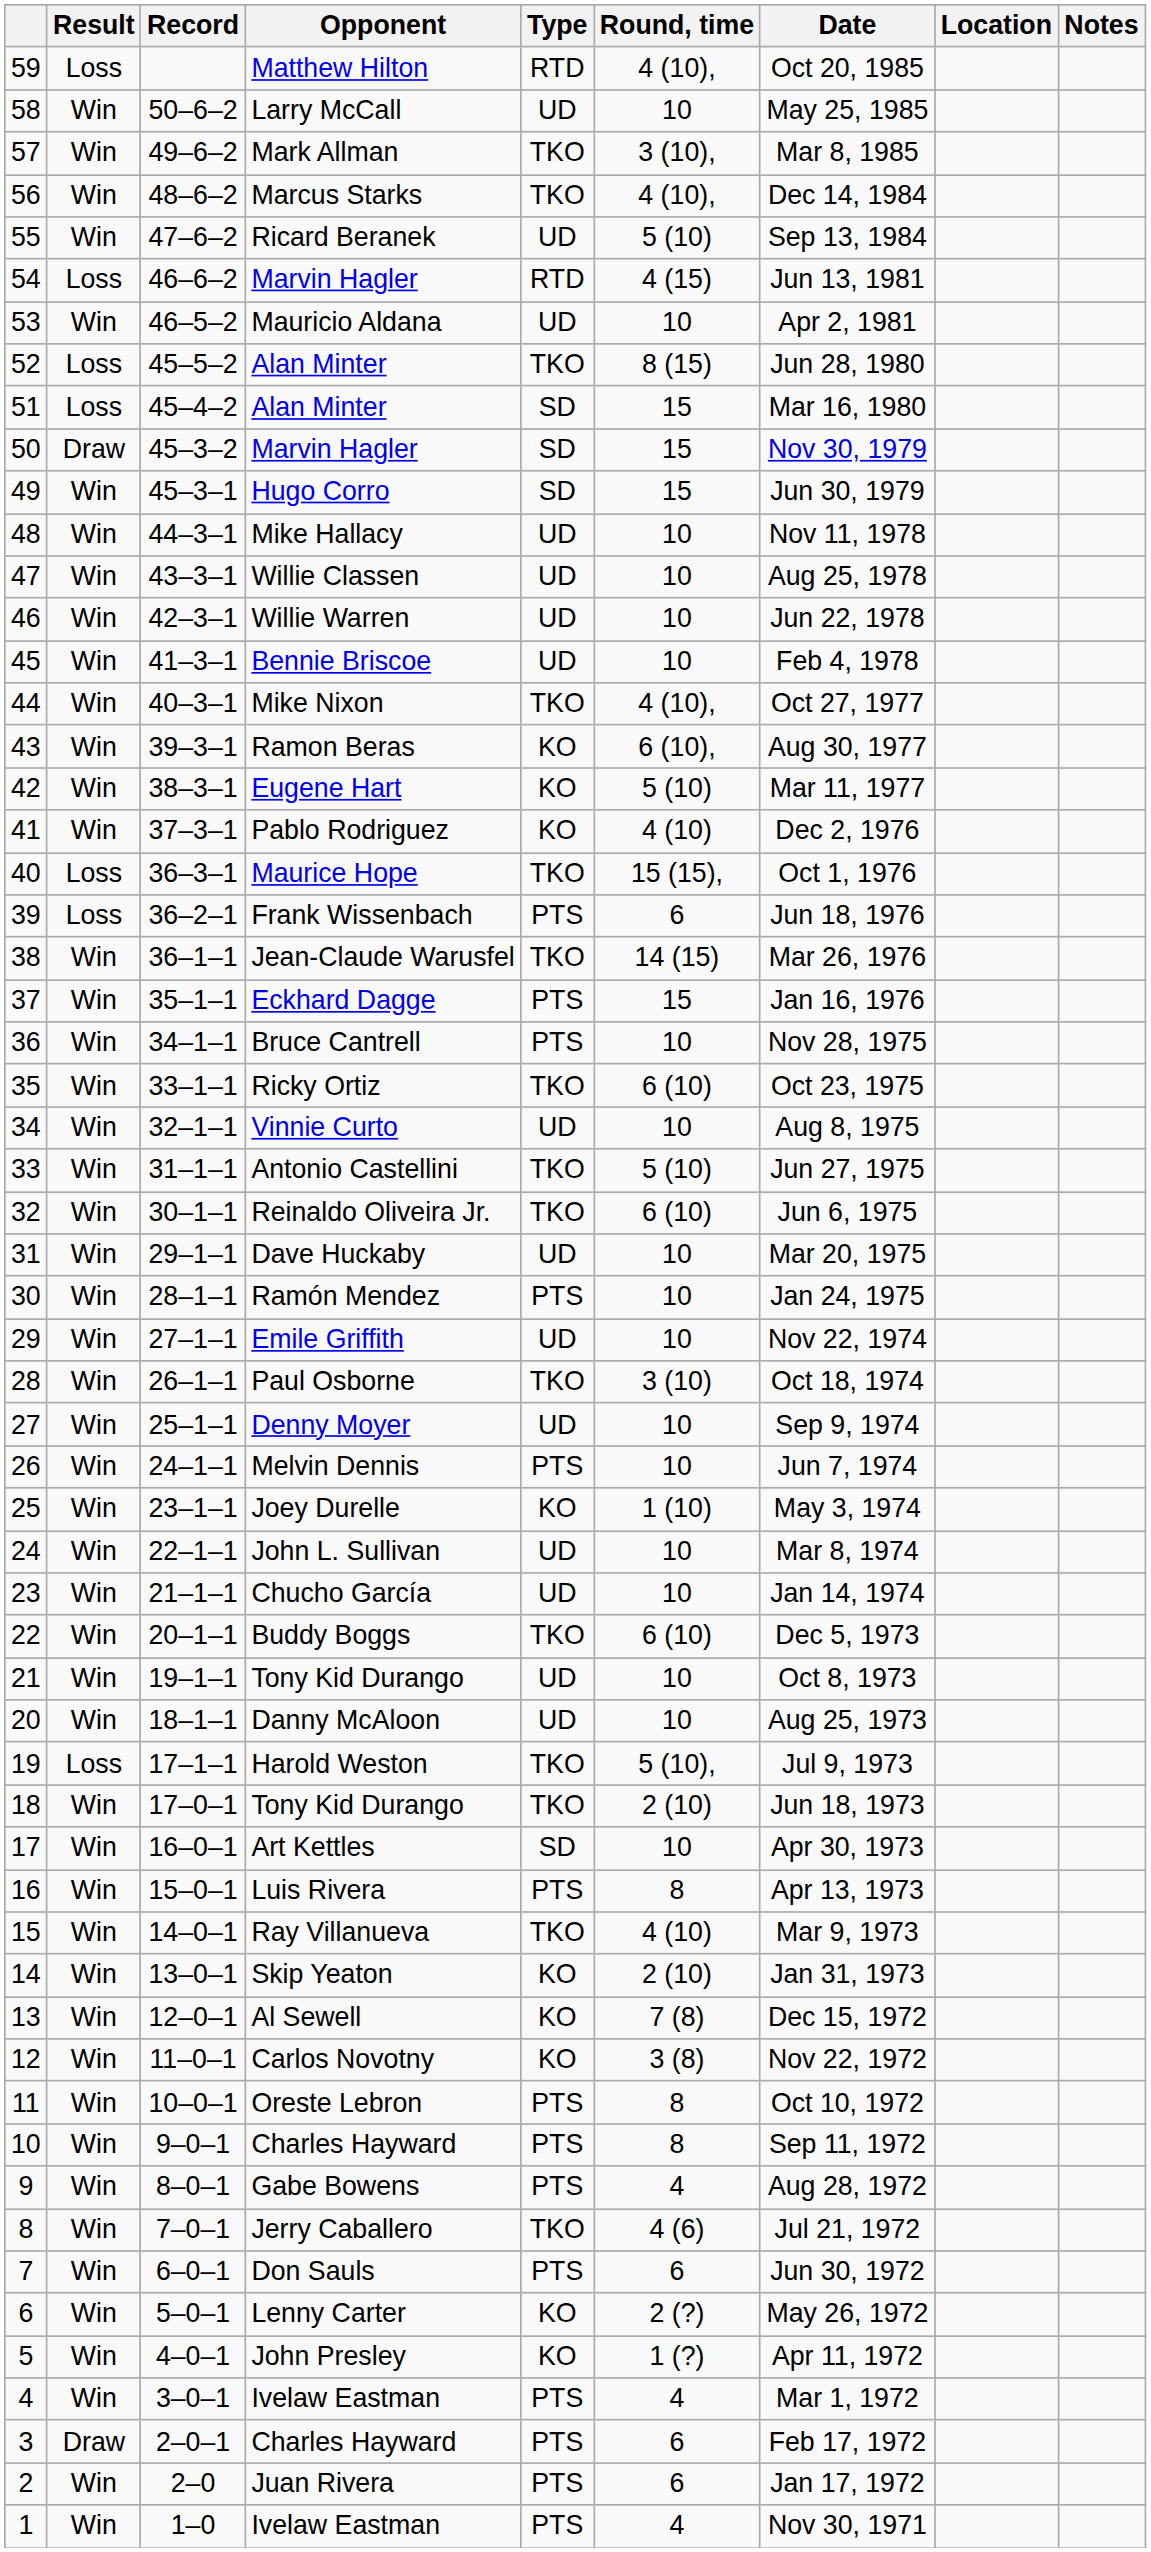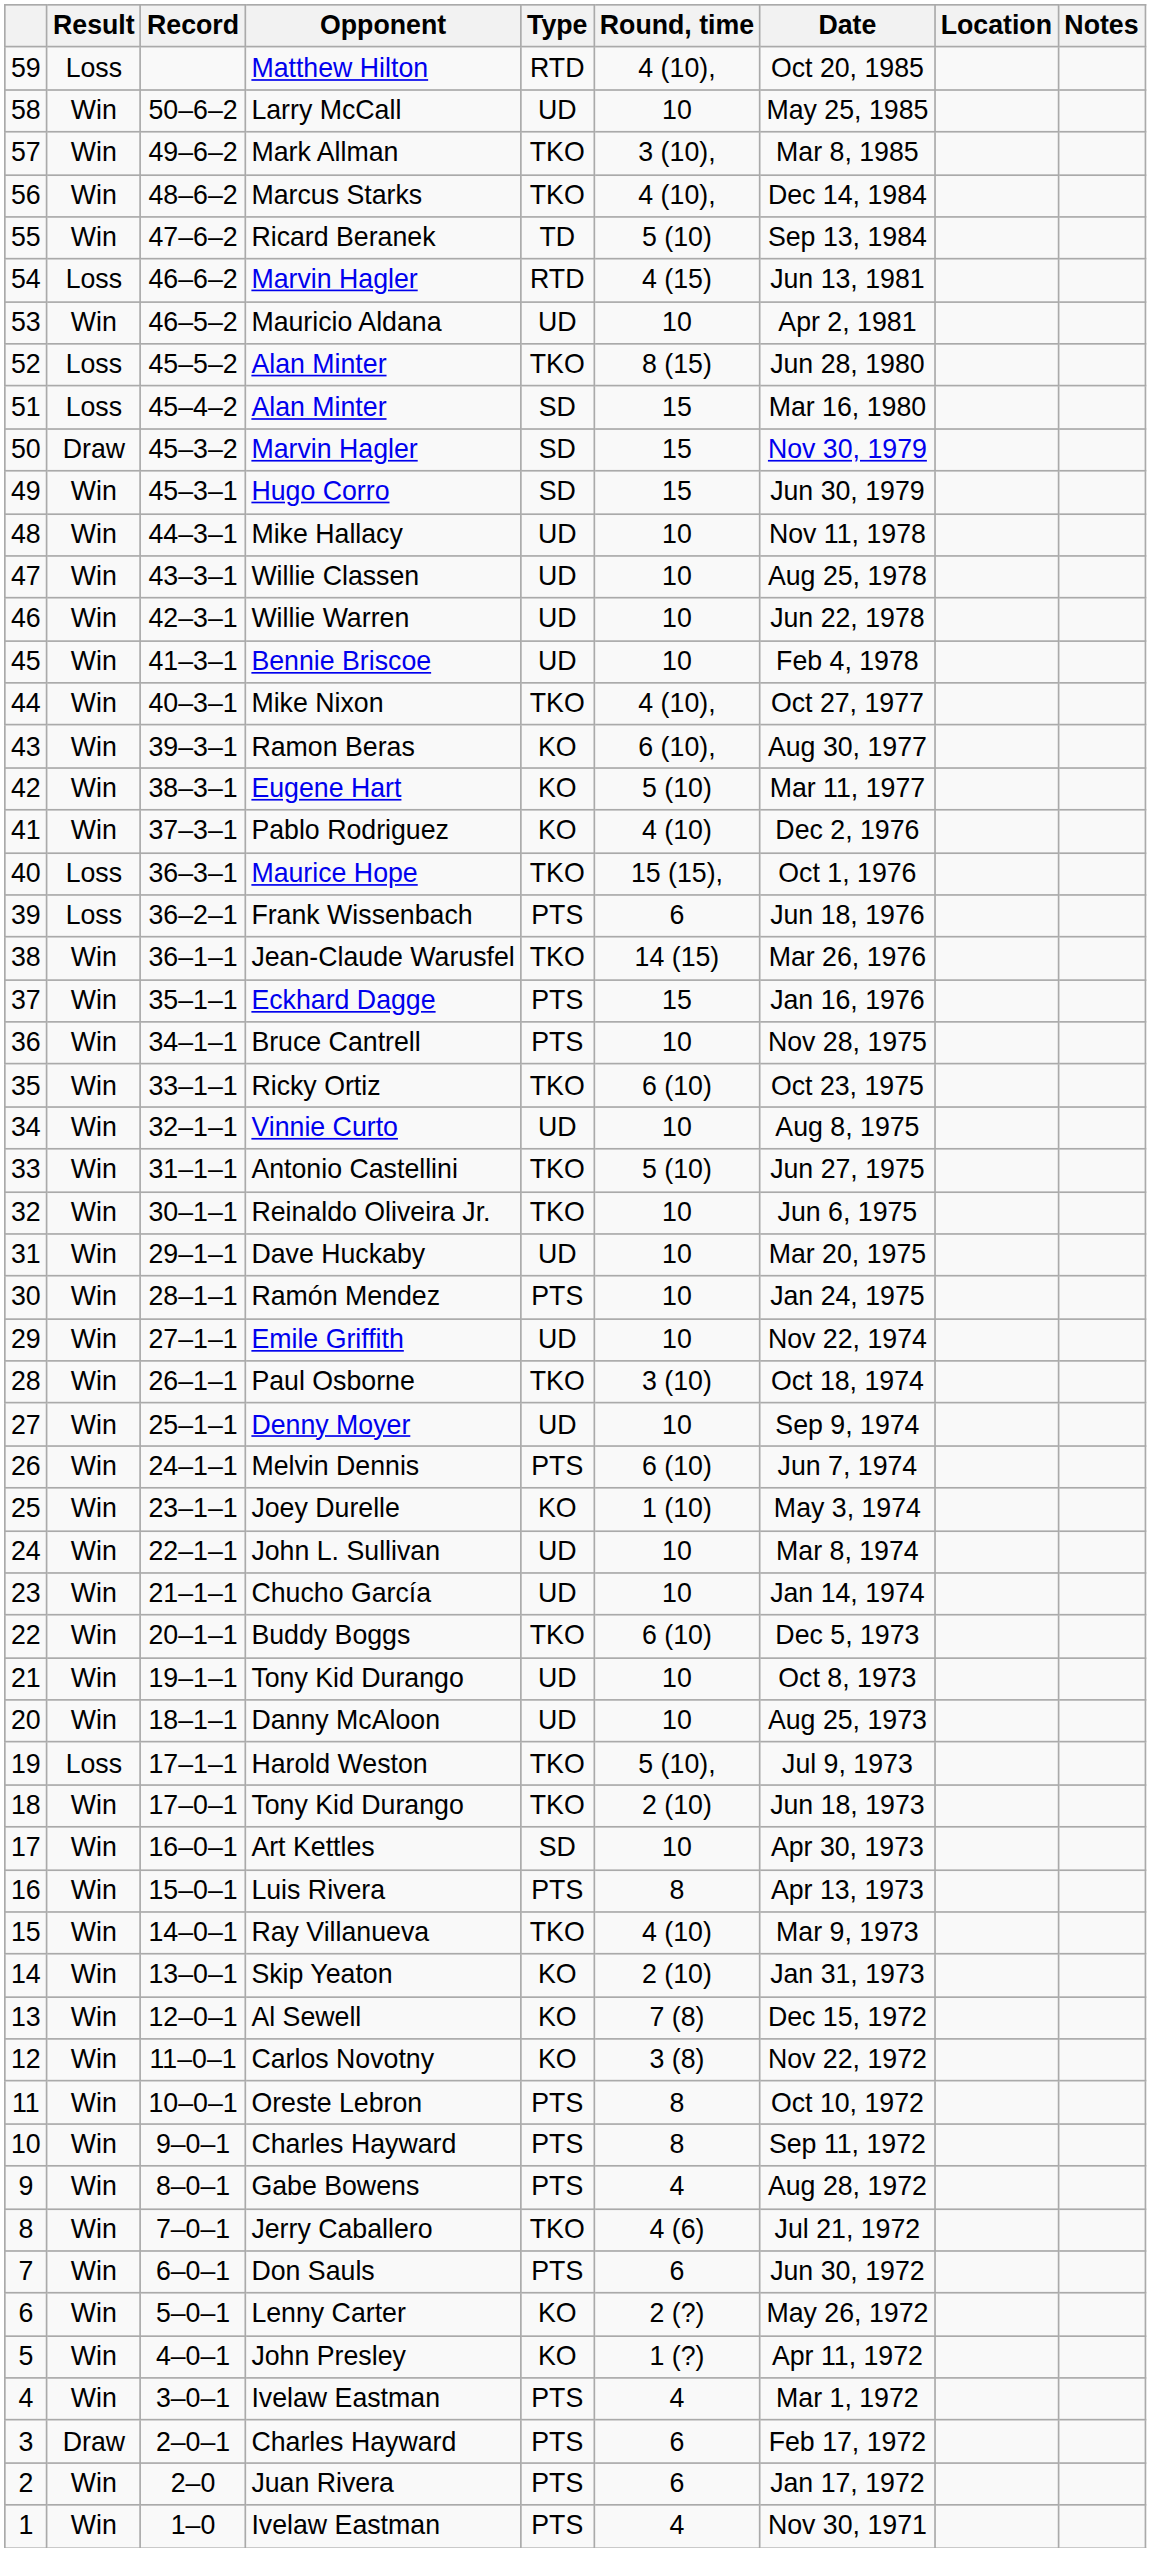Ricard Beranek | Type: UD -> TD
Reinaldo Oliveira Jr. | Round, time: 6 (10) -> 10
Melvin Dennis | Round, time: 10 -> 6 (10)
